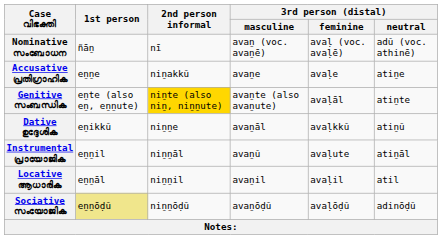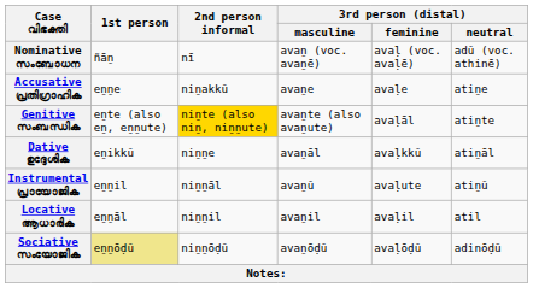Dative ഉദ്ദേശിക | 3rd person (distal) / neutral: atiṉŭ -> atiṉāl
Instrumental പ്രായോജിക | 3rd person (distal) / neutral: atiṉāl -> atiṉŭ
